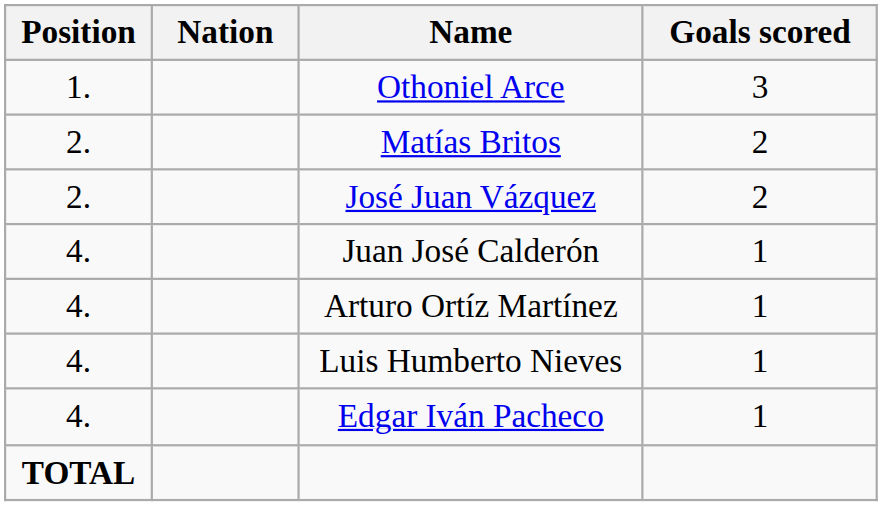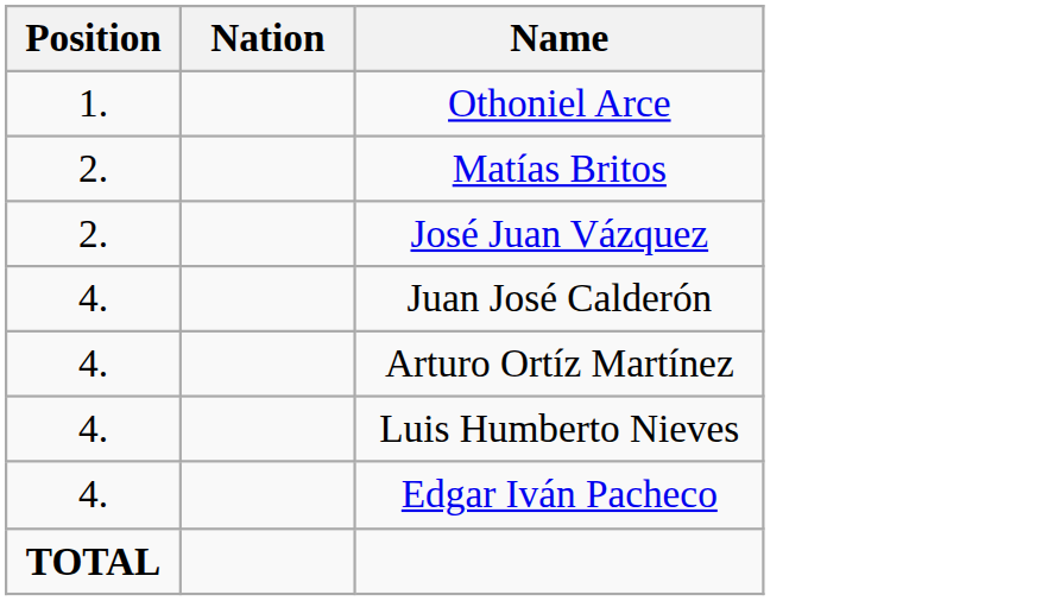- column: Goals scored | 3 | 2 | 2 | 1 | 1 | 1 | 1
